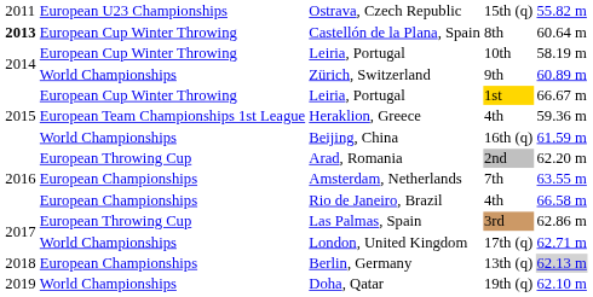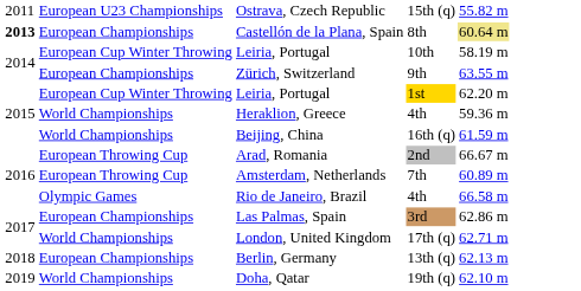Castellón de la Plana, Spain | column 2: European Cup Winter Throwing -> European Championships
Castellón de la Plana, Spain | column 5: no background -> khaki background
Zürich, Switzerland | column 2: World Championships -> European Championships
Zürich, Switzerland | column 5: 60.89 m -> 63.55 m
Leiria, Portugal / 1st | column 5: 66.67 m -> 62.20 m
Heraklion, Greece | column 2: European Team Championships 1st League -> World Championships
Arad, Romania | column 5: 62.20 m -> 66.67 m
Amsterdam, Netherlands | column 2: European Championships -> European Throwing Cup
Amsterdam, Netherlands | column 5: 63.55 m -> 60.89 m
Rio de Janeiro, Brazil | column 2: European Championships -> Olympic Games
Las Palmas, Spain | column 2: European Throwing Cup -> European Championships
Berlin, Germany | column 5: lightgrey background -> no background
